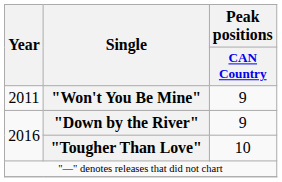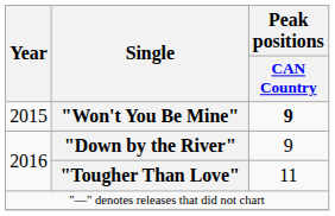"Won't You Be Mine" | Year: 2011 -> 2015
"Won't You Be Mine" | Peak positions / CAN Country: normal -> bold
"Tougher Than Love" | Peak positions / CAN Country: 10 -> 11
